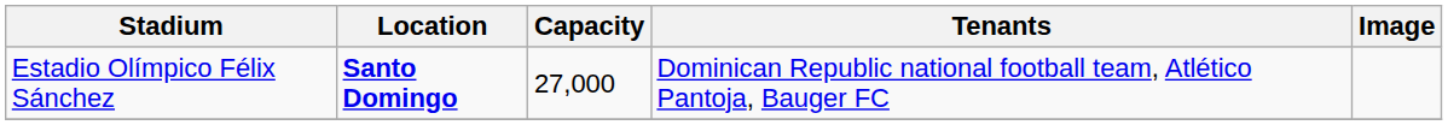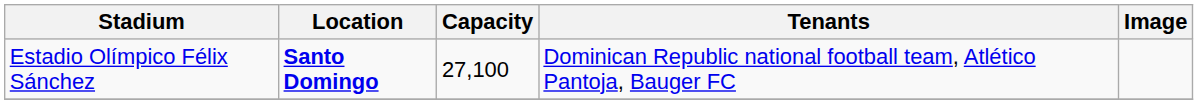Estadio Olímpico Félix Sánchez | Capacity: 27,000 -> 27,100
